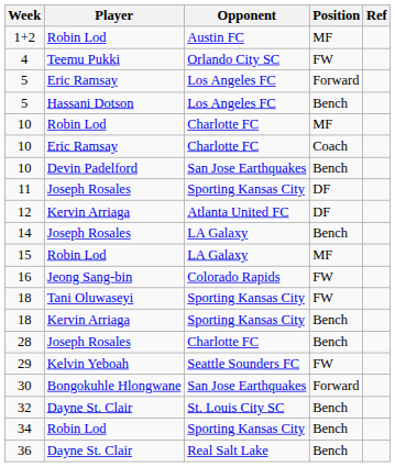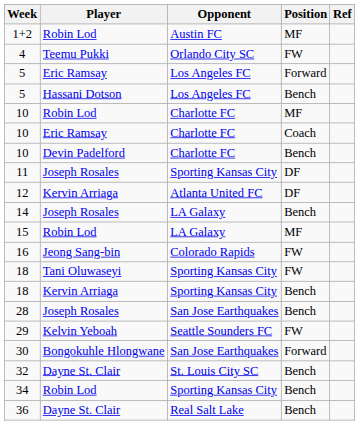10 / Devin Padelford | Opponent: San Jose Earthquakes -> Charlotte FC
28 | Opponent: Charlotte FC -> San Jose Earthquakes
